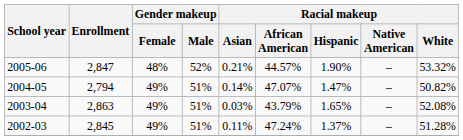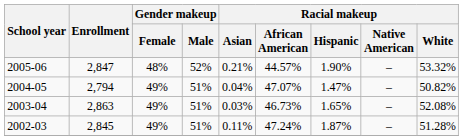2004-05 | Racial makeup / Asian: 0.14% -> 0.04%
2003-04 | Racial makeup / African American: 43.79% -> 46.73%
2002-03 | Racial makeup / Hispanic: 1.37% -> 1.87%
